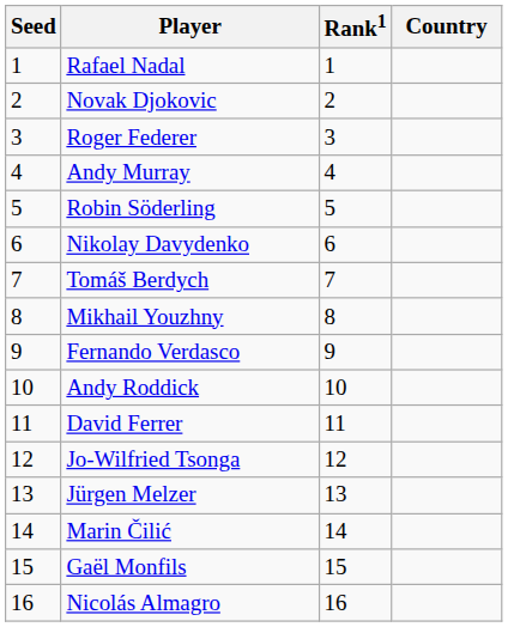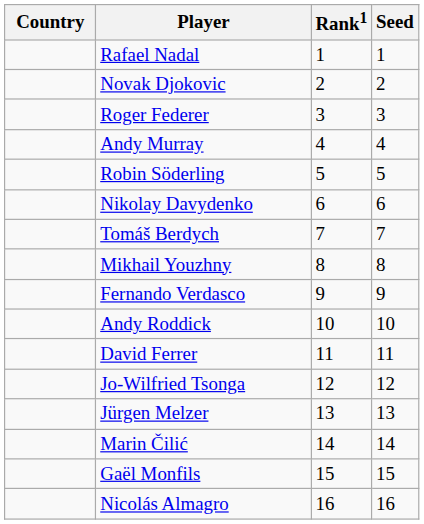columns swapped: Country <-> Seed
